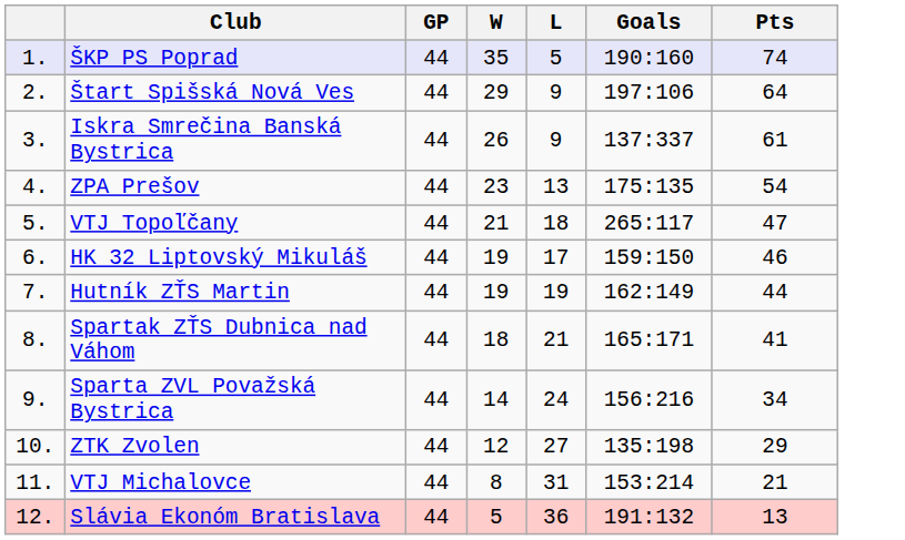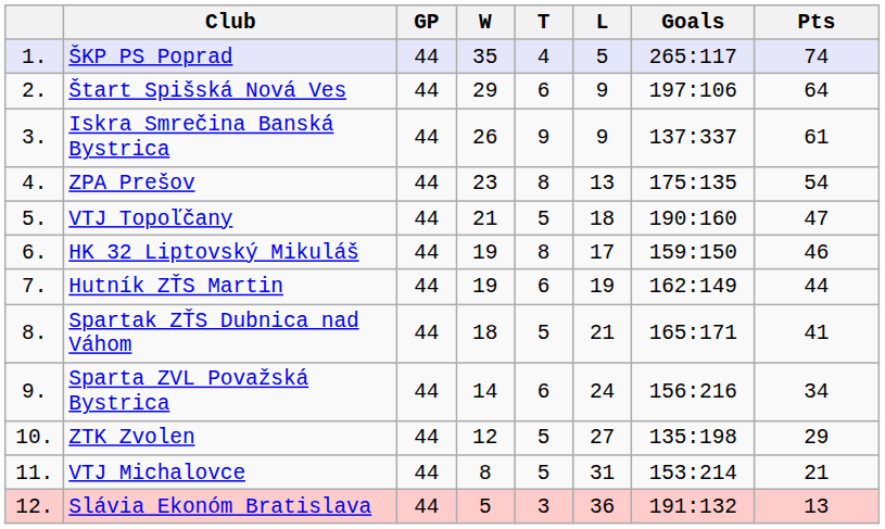+ column: T | 4 | 6 | 9 | 8 | 5 | 8 | 6 | 5 | 6 | 5 | 5 | 3
ŠKP PS Poprad | Goals: 190:160 -> 265:117
VTJ Topoľčany | Goals: 265:117 -> 190:160
